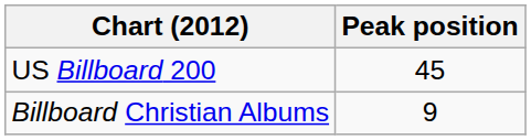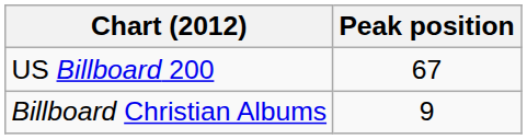US Billboard 200 | Peak position: 45 -> 67
